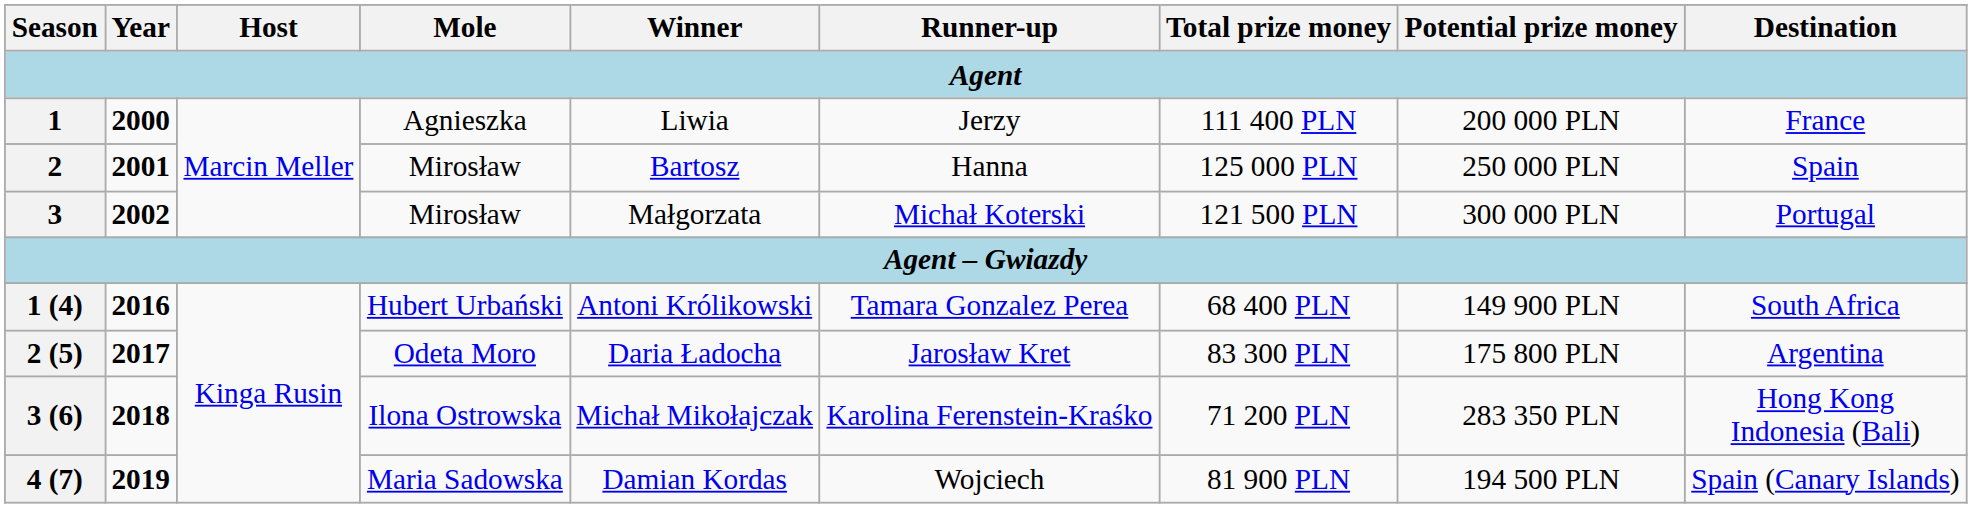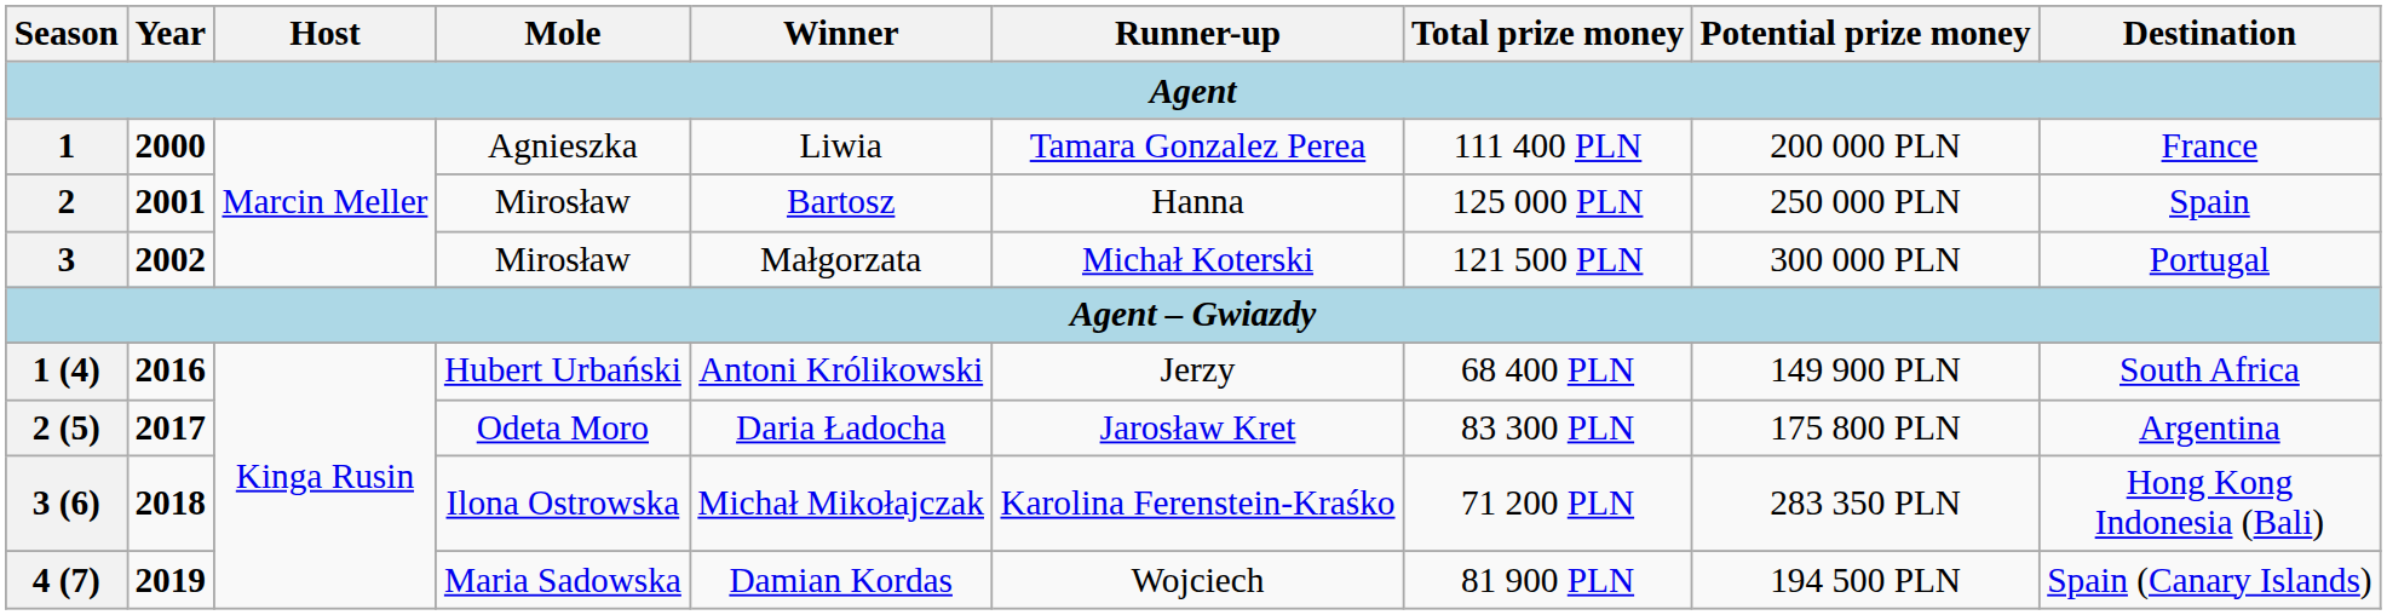1 | Runner-up: Jerzy -> Tamara Gonzalez Perea
1 (4) | Runner-up: Tamara Gonzalez Perea -> Jerzy
